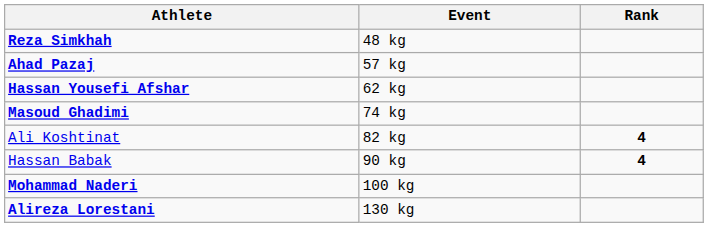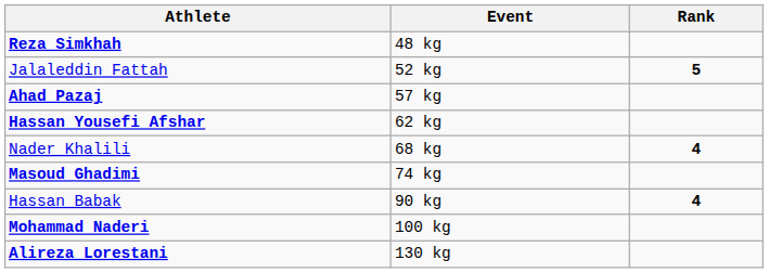+ row: Jalaleddin Fattah | 52 kg | 5
+ row: Nader Khalili | 68 kg | 4
- row: Ali Koshtinat | 82 kg | 4
